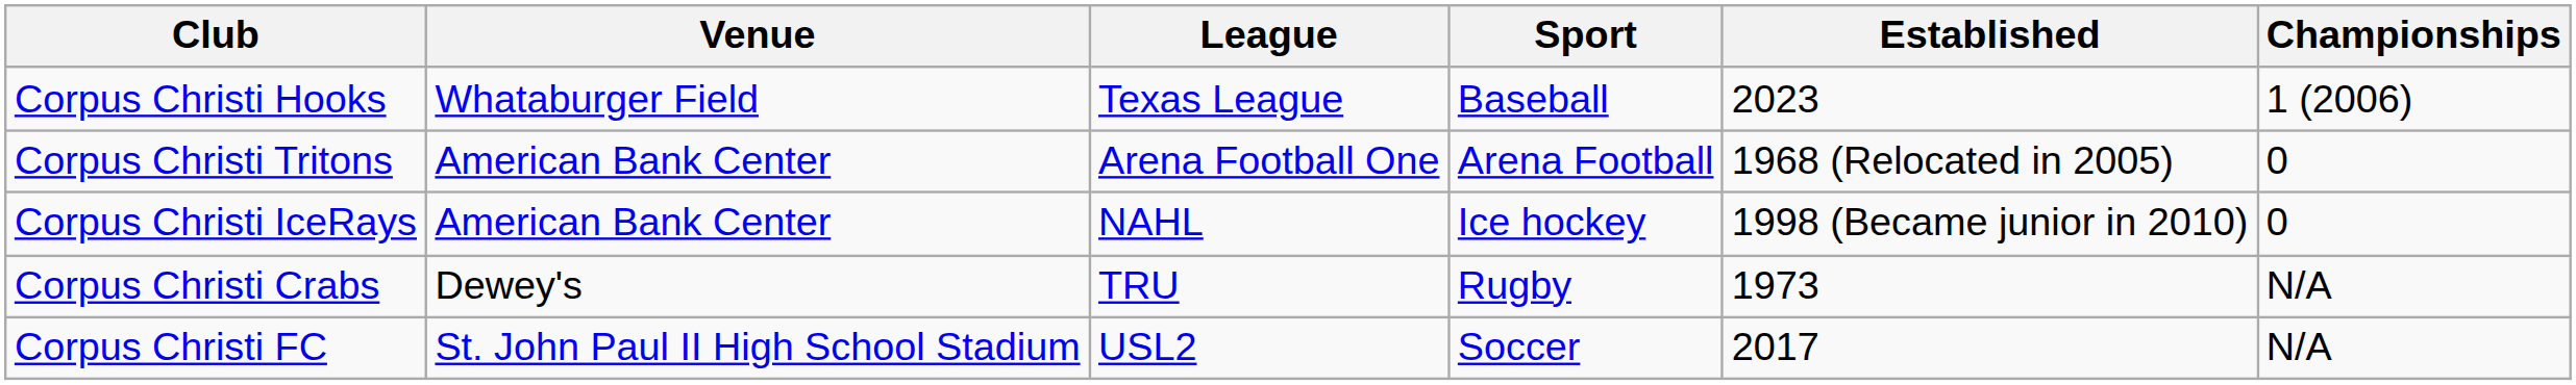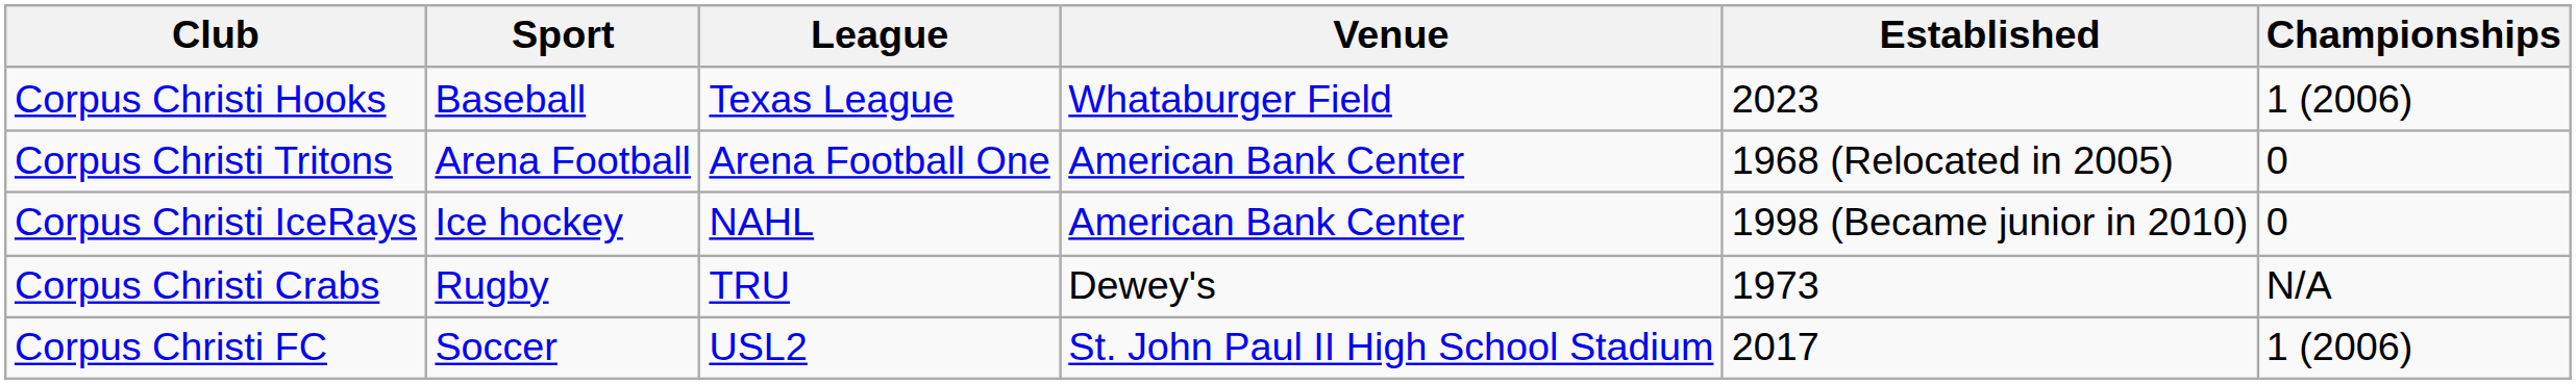columns swapped: Sport <-> Venue
Corpus Christi FC | Championships: N/A -> 1 (2006)
